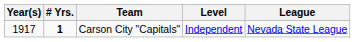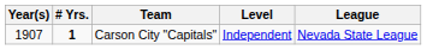Carson City "Capitals" | Year(s): 1917 -> 1907
